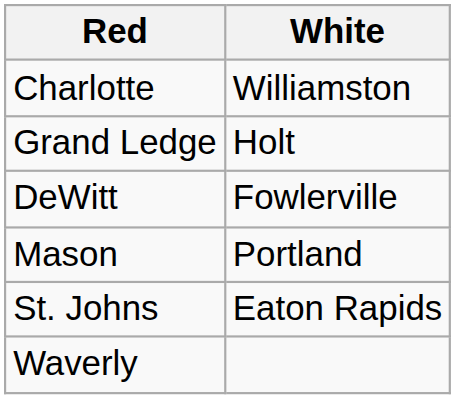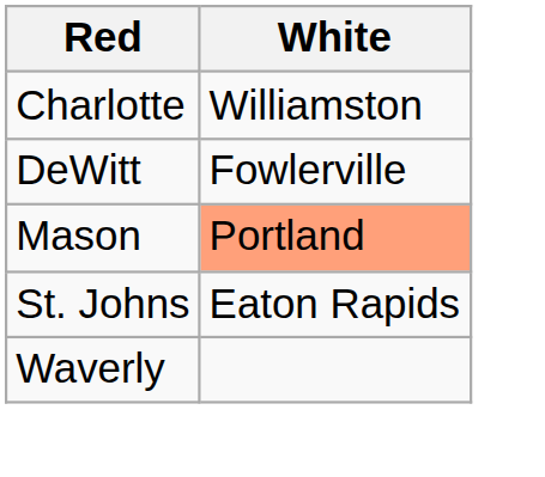- row: Grand Ledge | Holt
Mason | White: no background -> lightsalmon background
